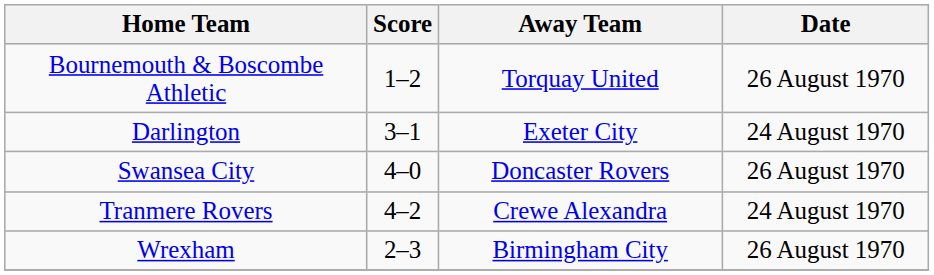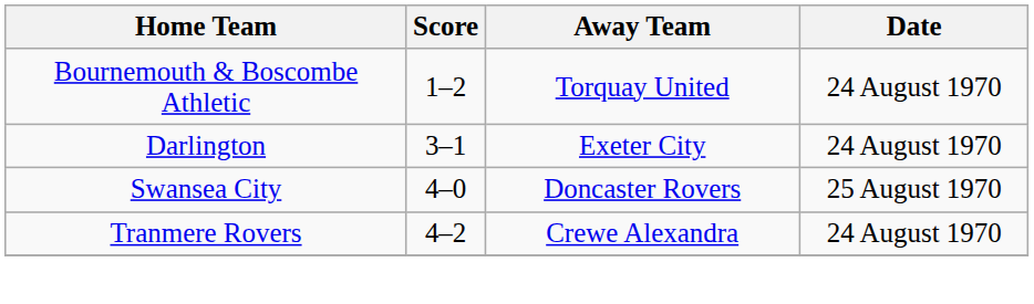Bournemouth & Boscombe Athletic | Date: 26 August 1970 -> 24 August 1970
Swansea City | Date: 26 August 1970 -> 25 August 1970
- row: Wrexham | 2–3 | Birmingham City | 26 August 1970
